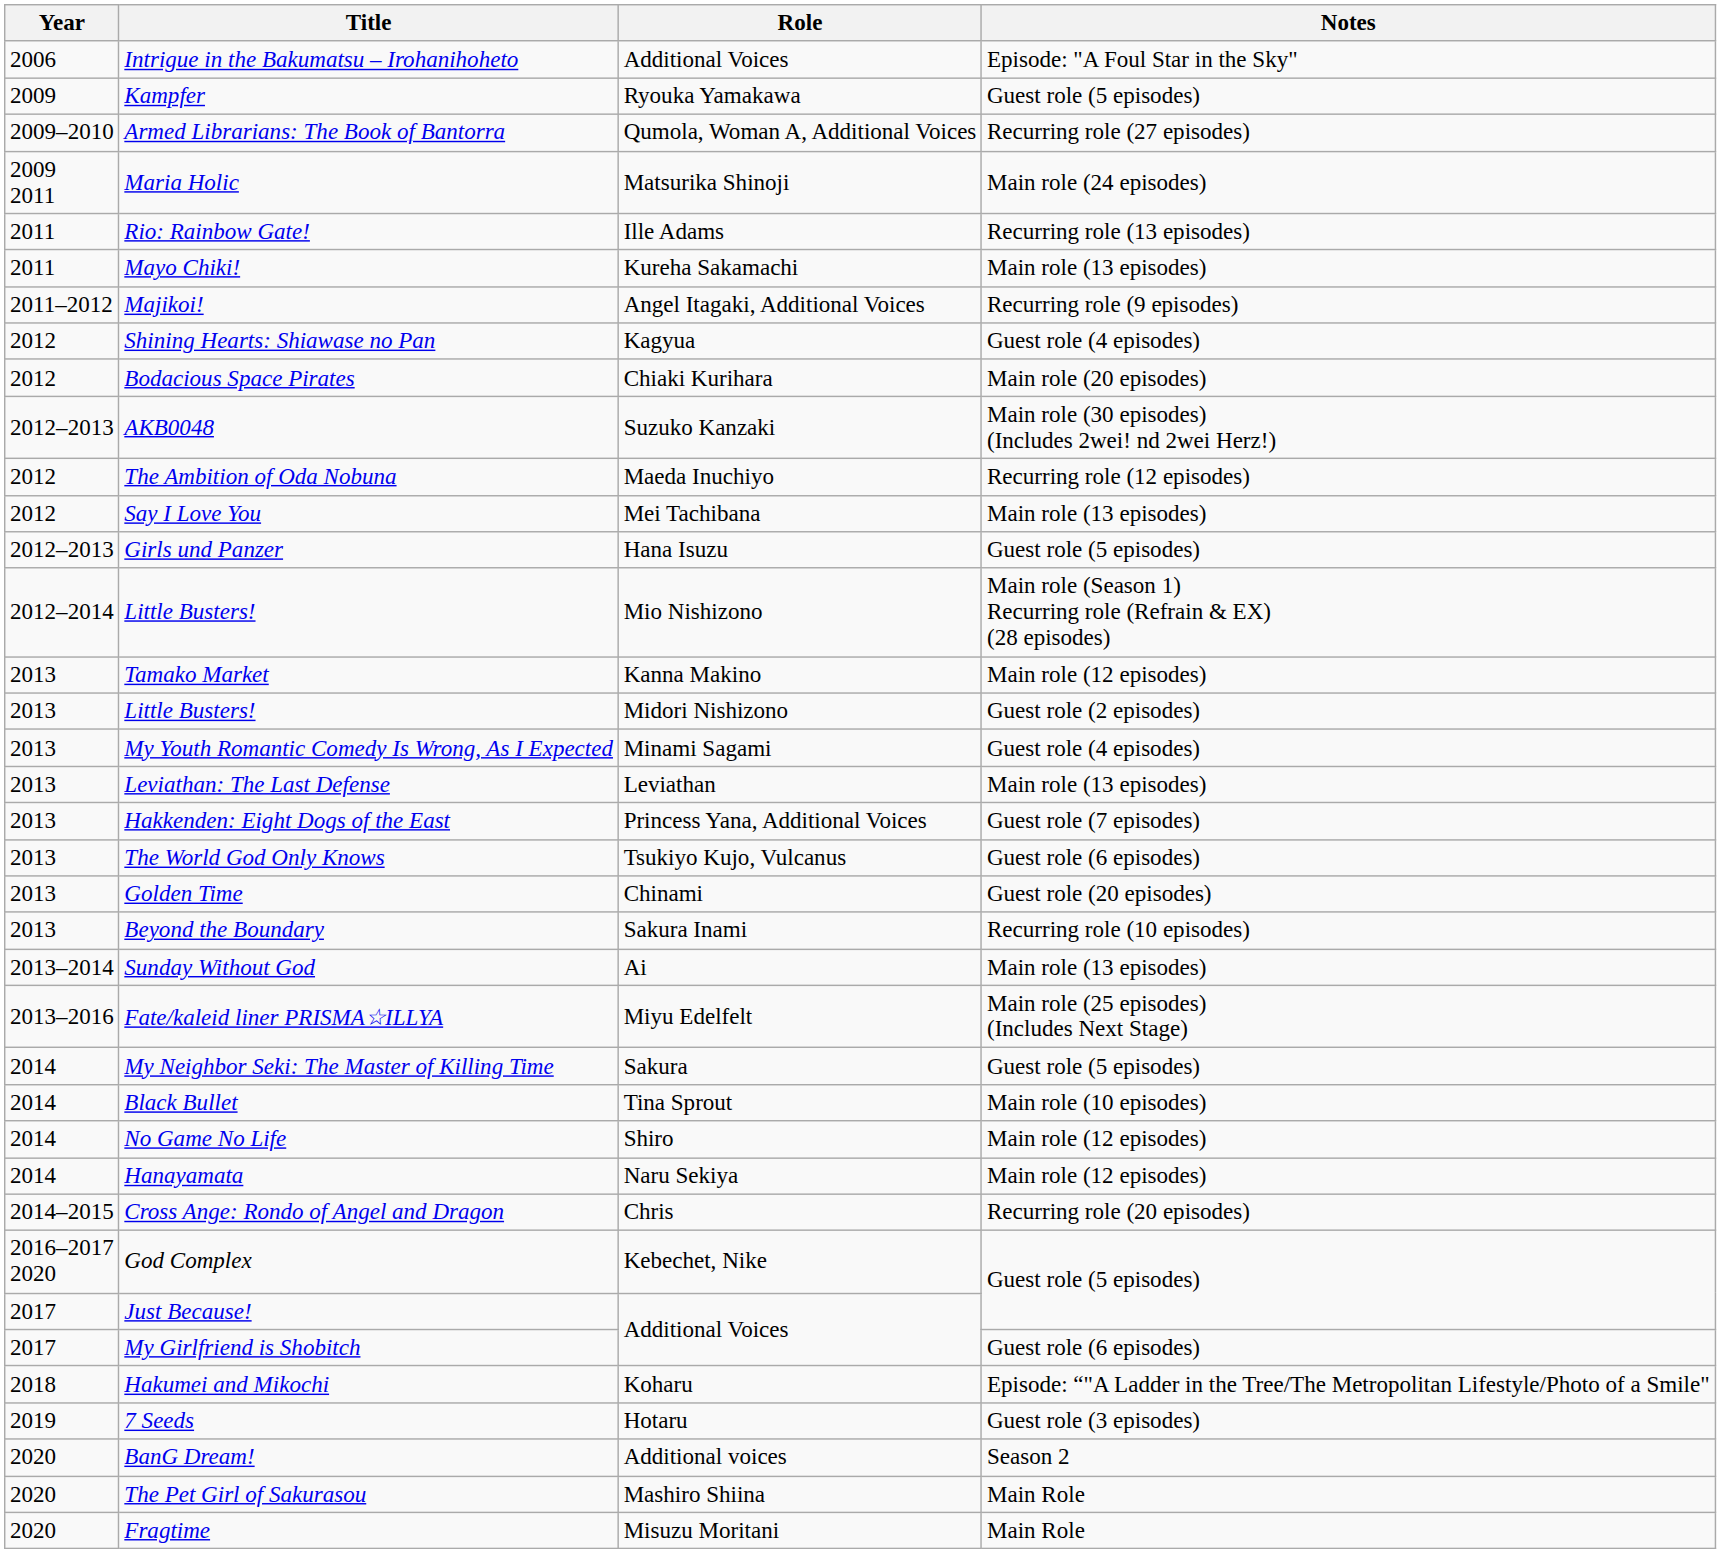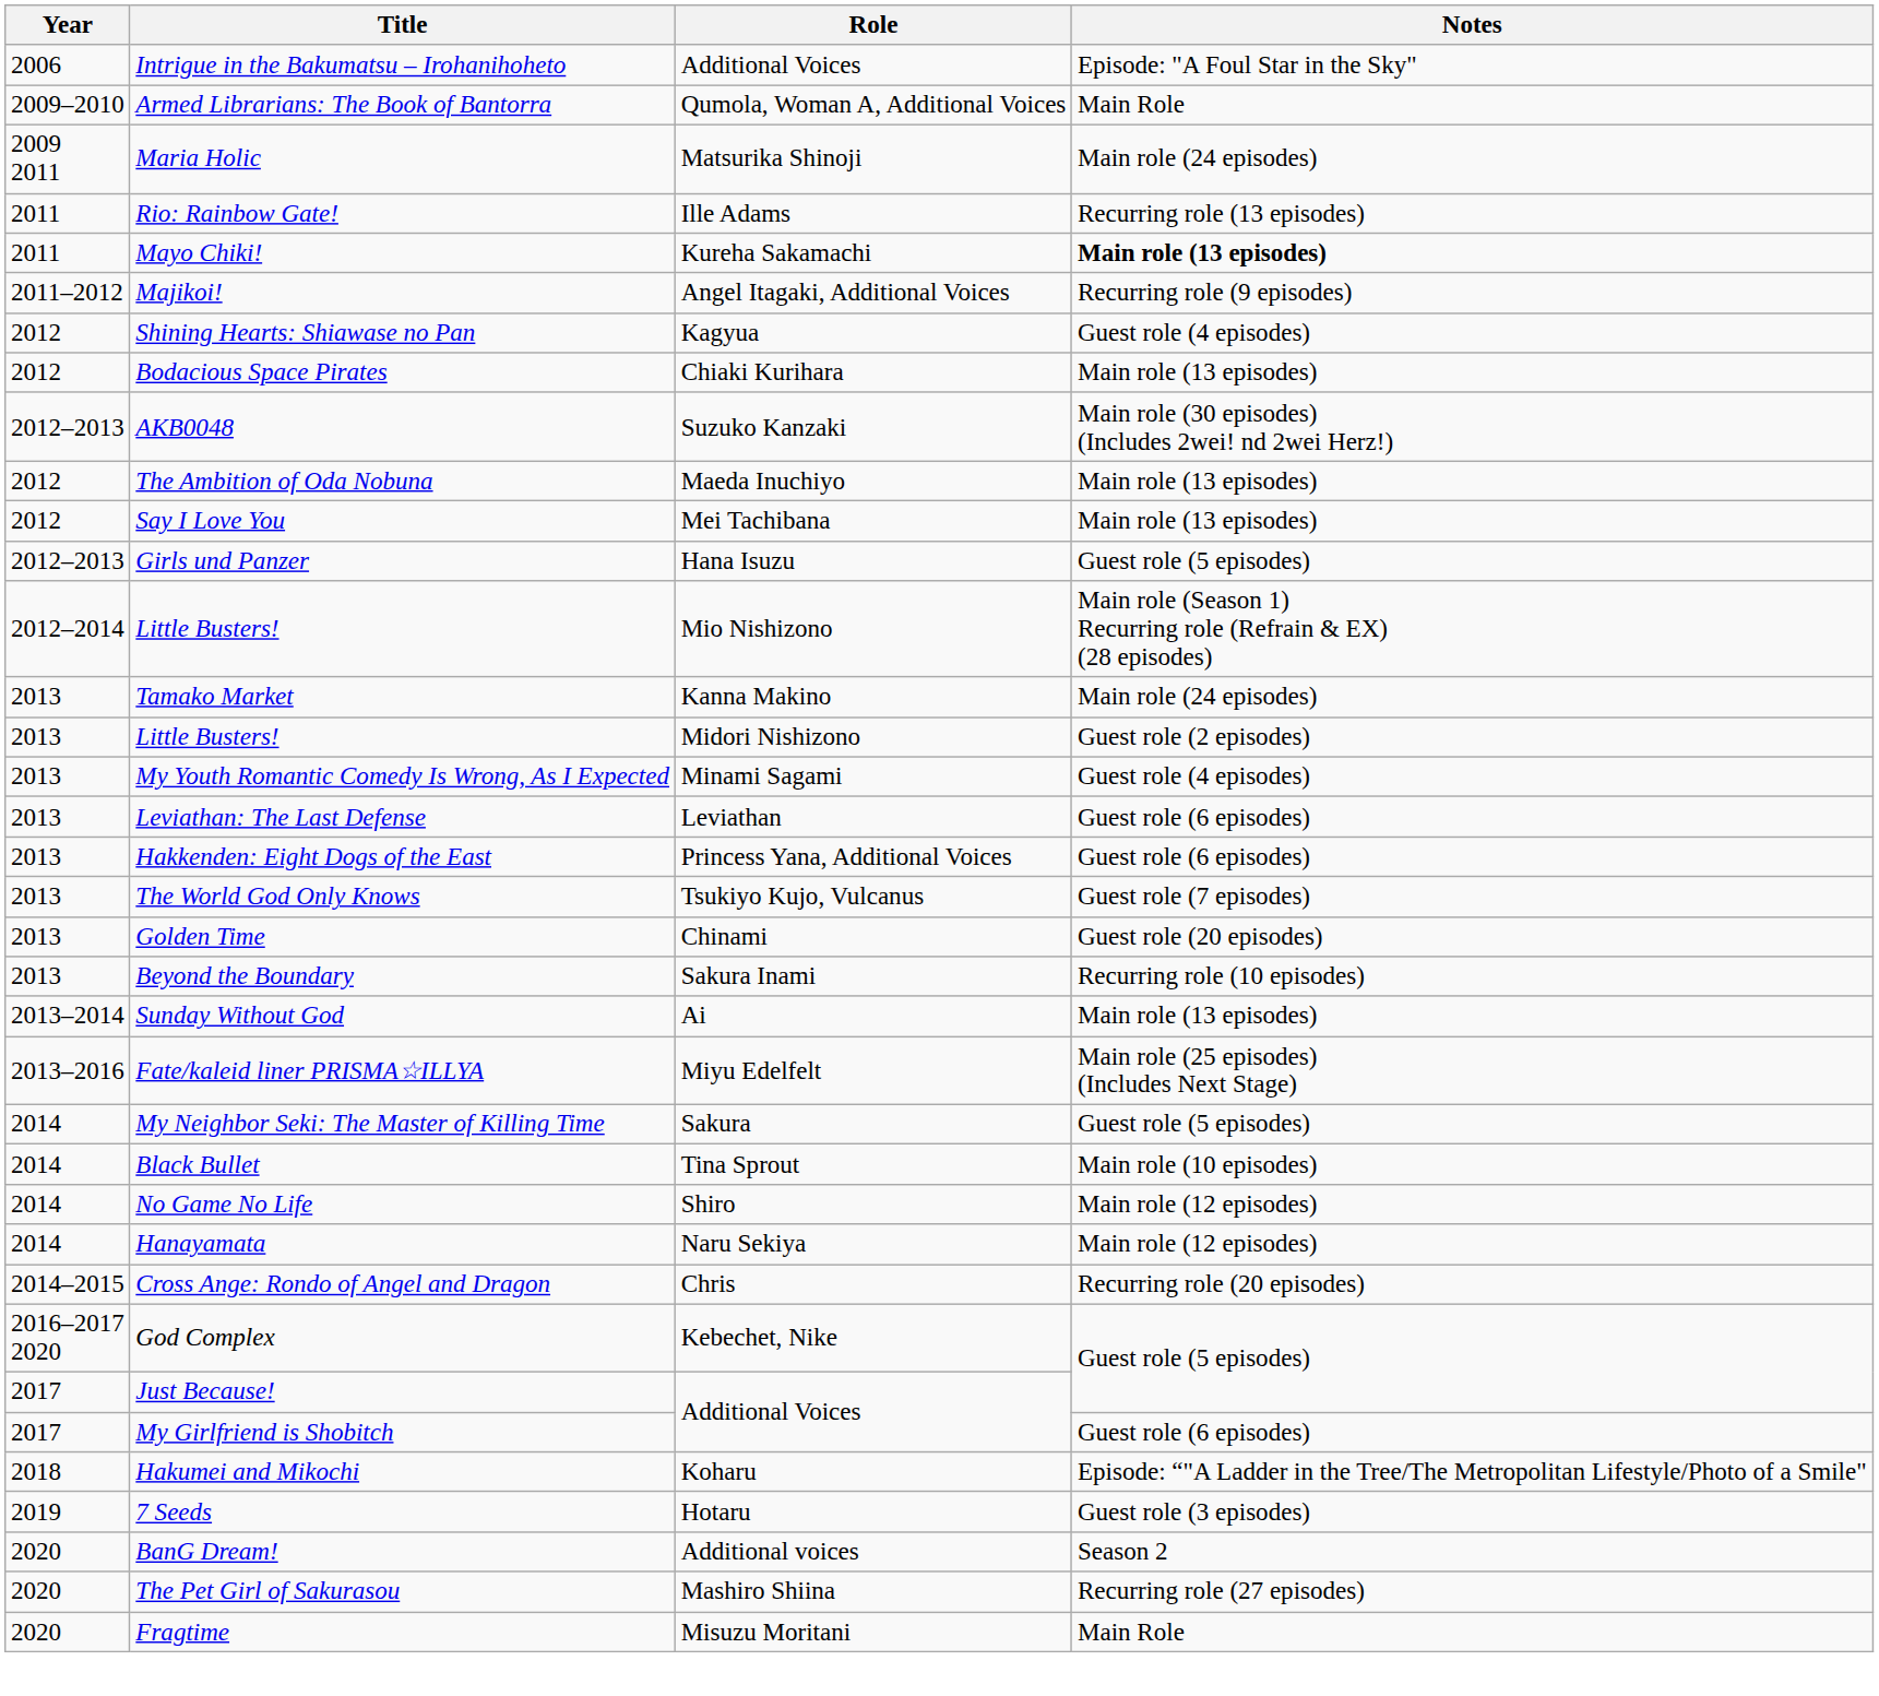- row: 2009 | Kampfer | Ryouka Yamakawa | Guest role (5 episodes)
Armed Librarians: The Book of Bantorra | Notes: Recurring role (27 episodes) -> Main Role
Mayo Chiki! | Notes: normal -> bold
Bodacious Space Pirates | Notes: Main role (20 episodes) -> Main role (13 episodes)
The Ambition of Oda Nobuna | Notes: Recurring role (12 episodes) -> Main role (13 episodes)
Tamako Market | Notes: Main role (12 episodes) -> Main role (24 episodes)
Leviathan: The Last Defense | Notes: Main role (13 episodes) -> Guest role (6 episodes)
Hakkenden: Eight Dogs of the East | Notes: Guest role (7 episodes) -> Guest role (6 episodes)
The World God Only Knows | Notes: Guest role (6 episodes) -> Guest role (7 episodes)
The Pet Girl of Sakurasou | Notes: Main Role -> Recurring role (27 episodes)
